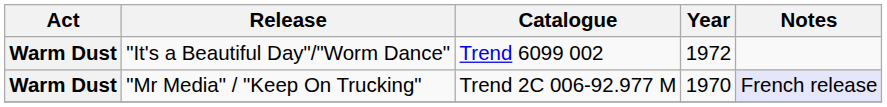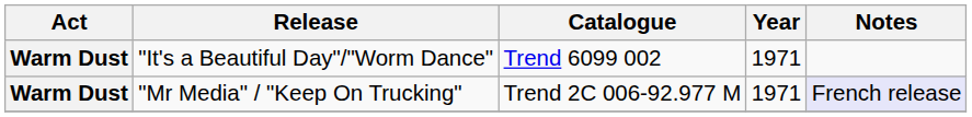"It's a Beautiful Day"/"Worm Dance" | Year: 1972 -> 1971
"Mr Media" / "Keep On Trucking" | Year: 1970 -> 1971
